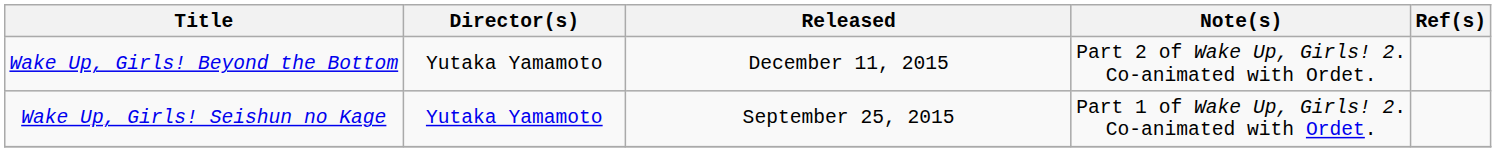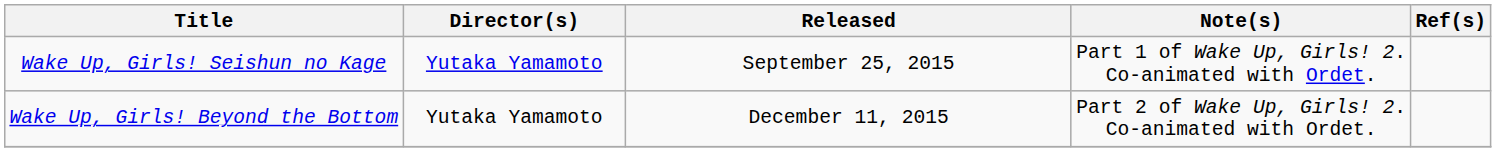rows swapped: Wake Up, Girls! Seishun no Kage <-> Wake Up, Girls! Beyond the Bottom
